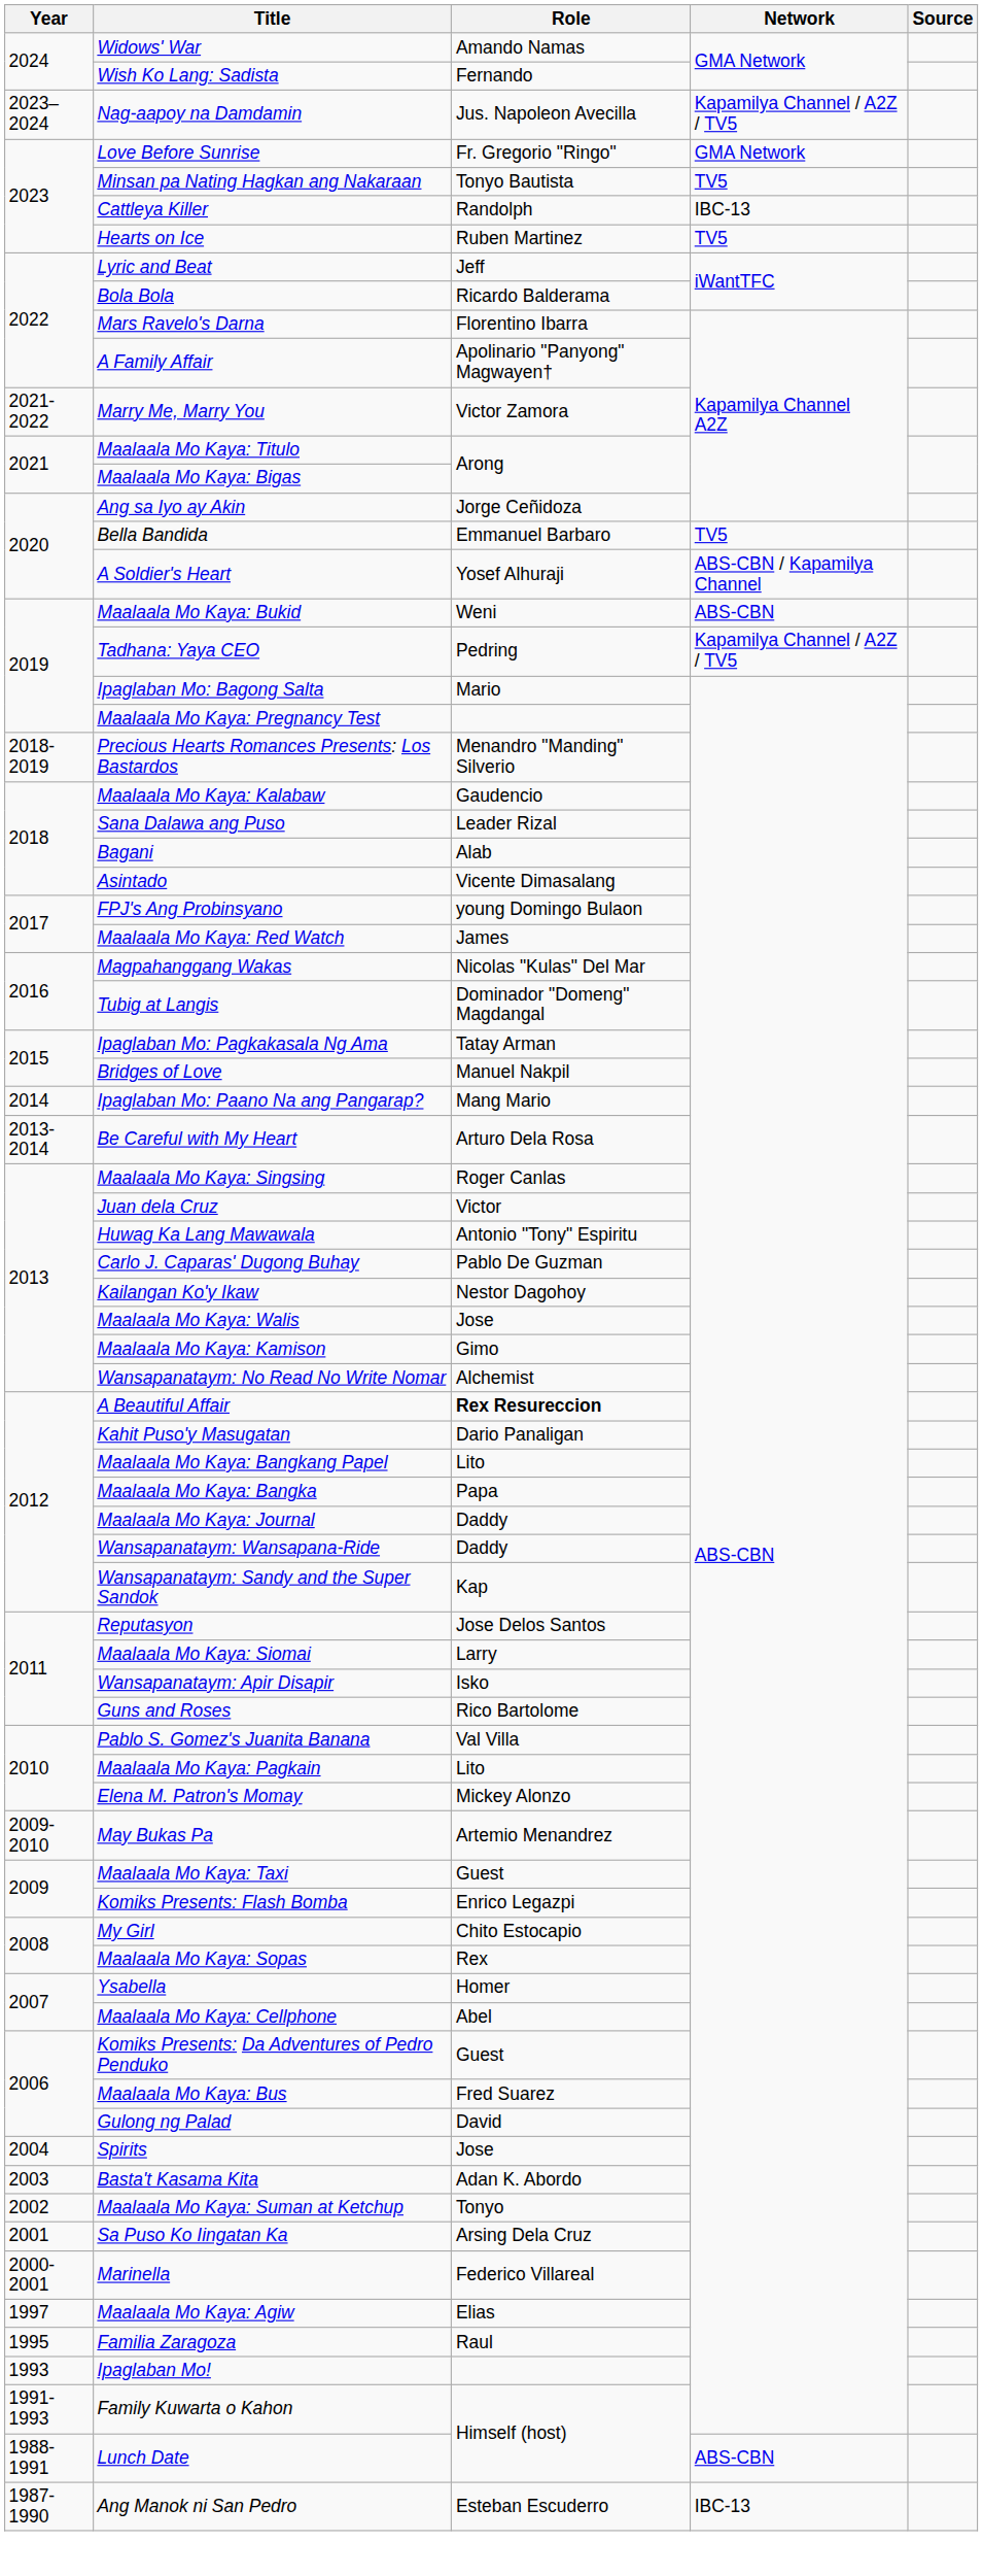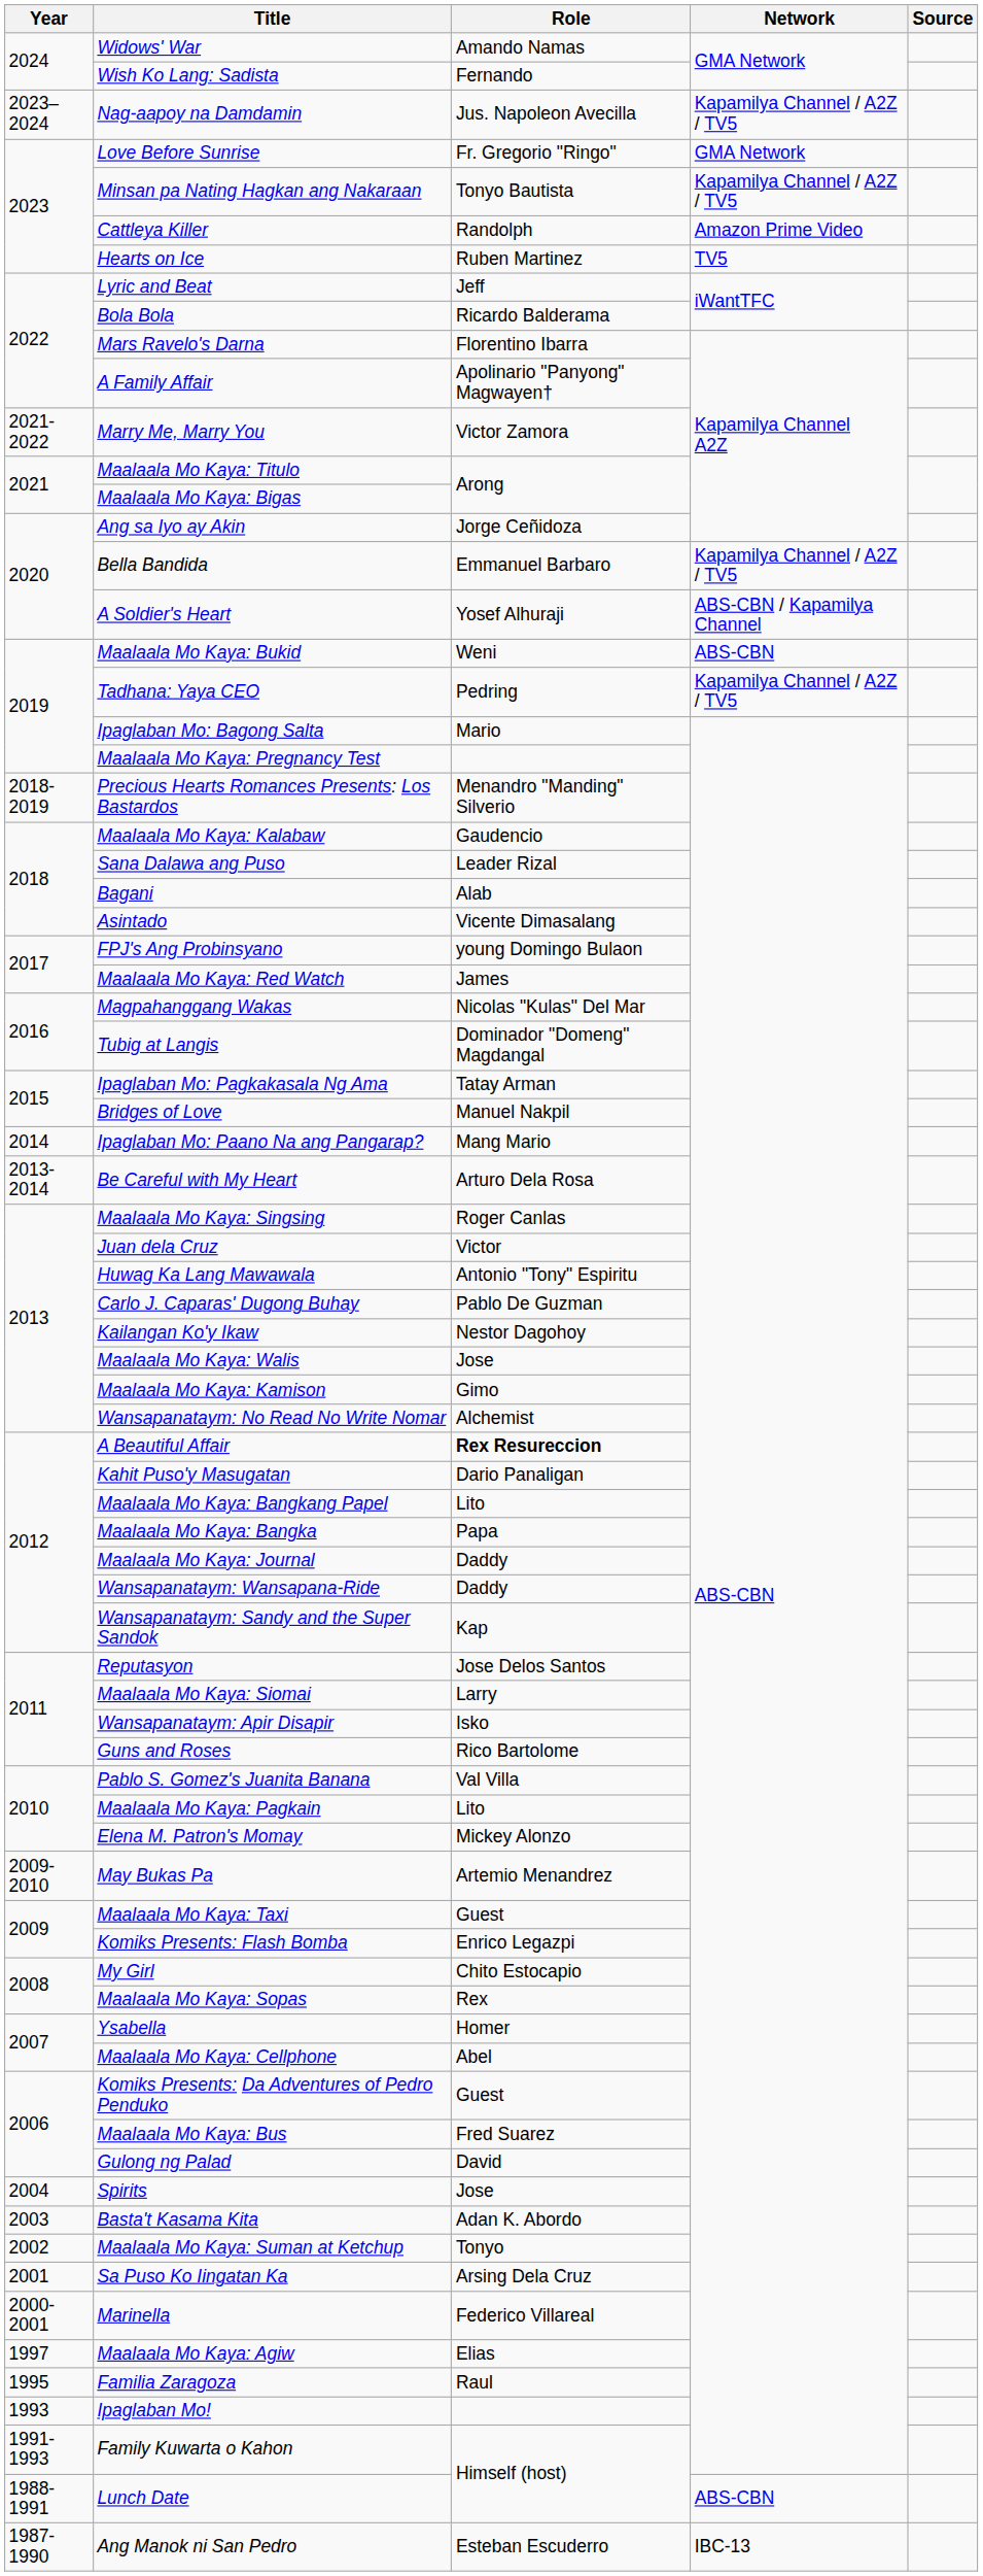Minsan pa Nating Hagkan ang Nakaraan | Network: TV5 -> Kapamilya Channel / A2Z / TV5
Cattleya Killer | Network: IBC-13 -> Amazon Prime Video
Bella Bandida | Network: TV5 -> Kapamilya Channel / A2Z / TV5
